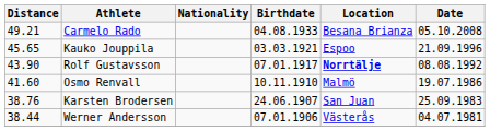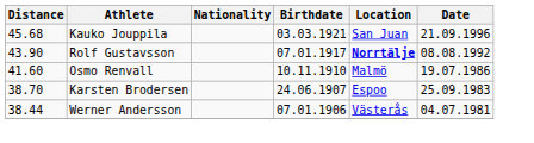- row: 49.21 | Carmelo Rado | 04.08.1933 | Besana Brianza | 05.10.2008
Kauko Jouppila | Distance: 45.65 -> 45.68
Kauko Jouppila | Location: Espoo -> San Juan
Karsten Brodersen | Distance: 38.76 -> 38.70
Karsten Brodersen | Location: San Juan -> Espoo
